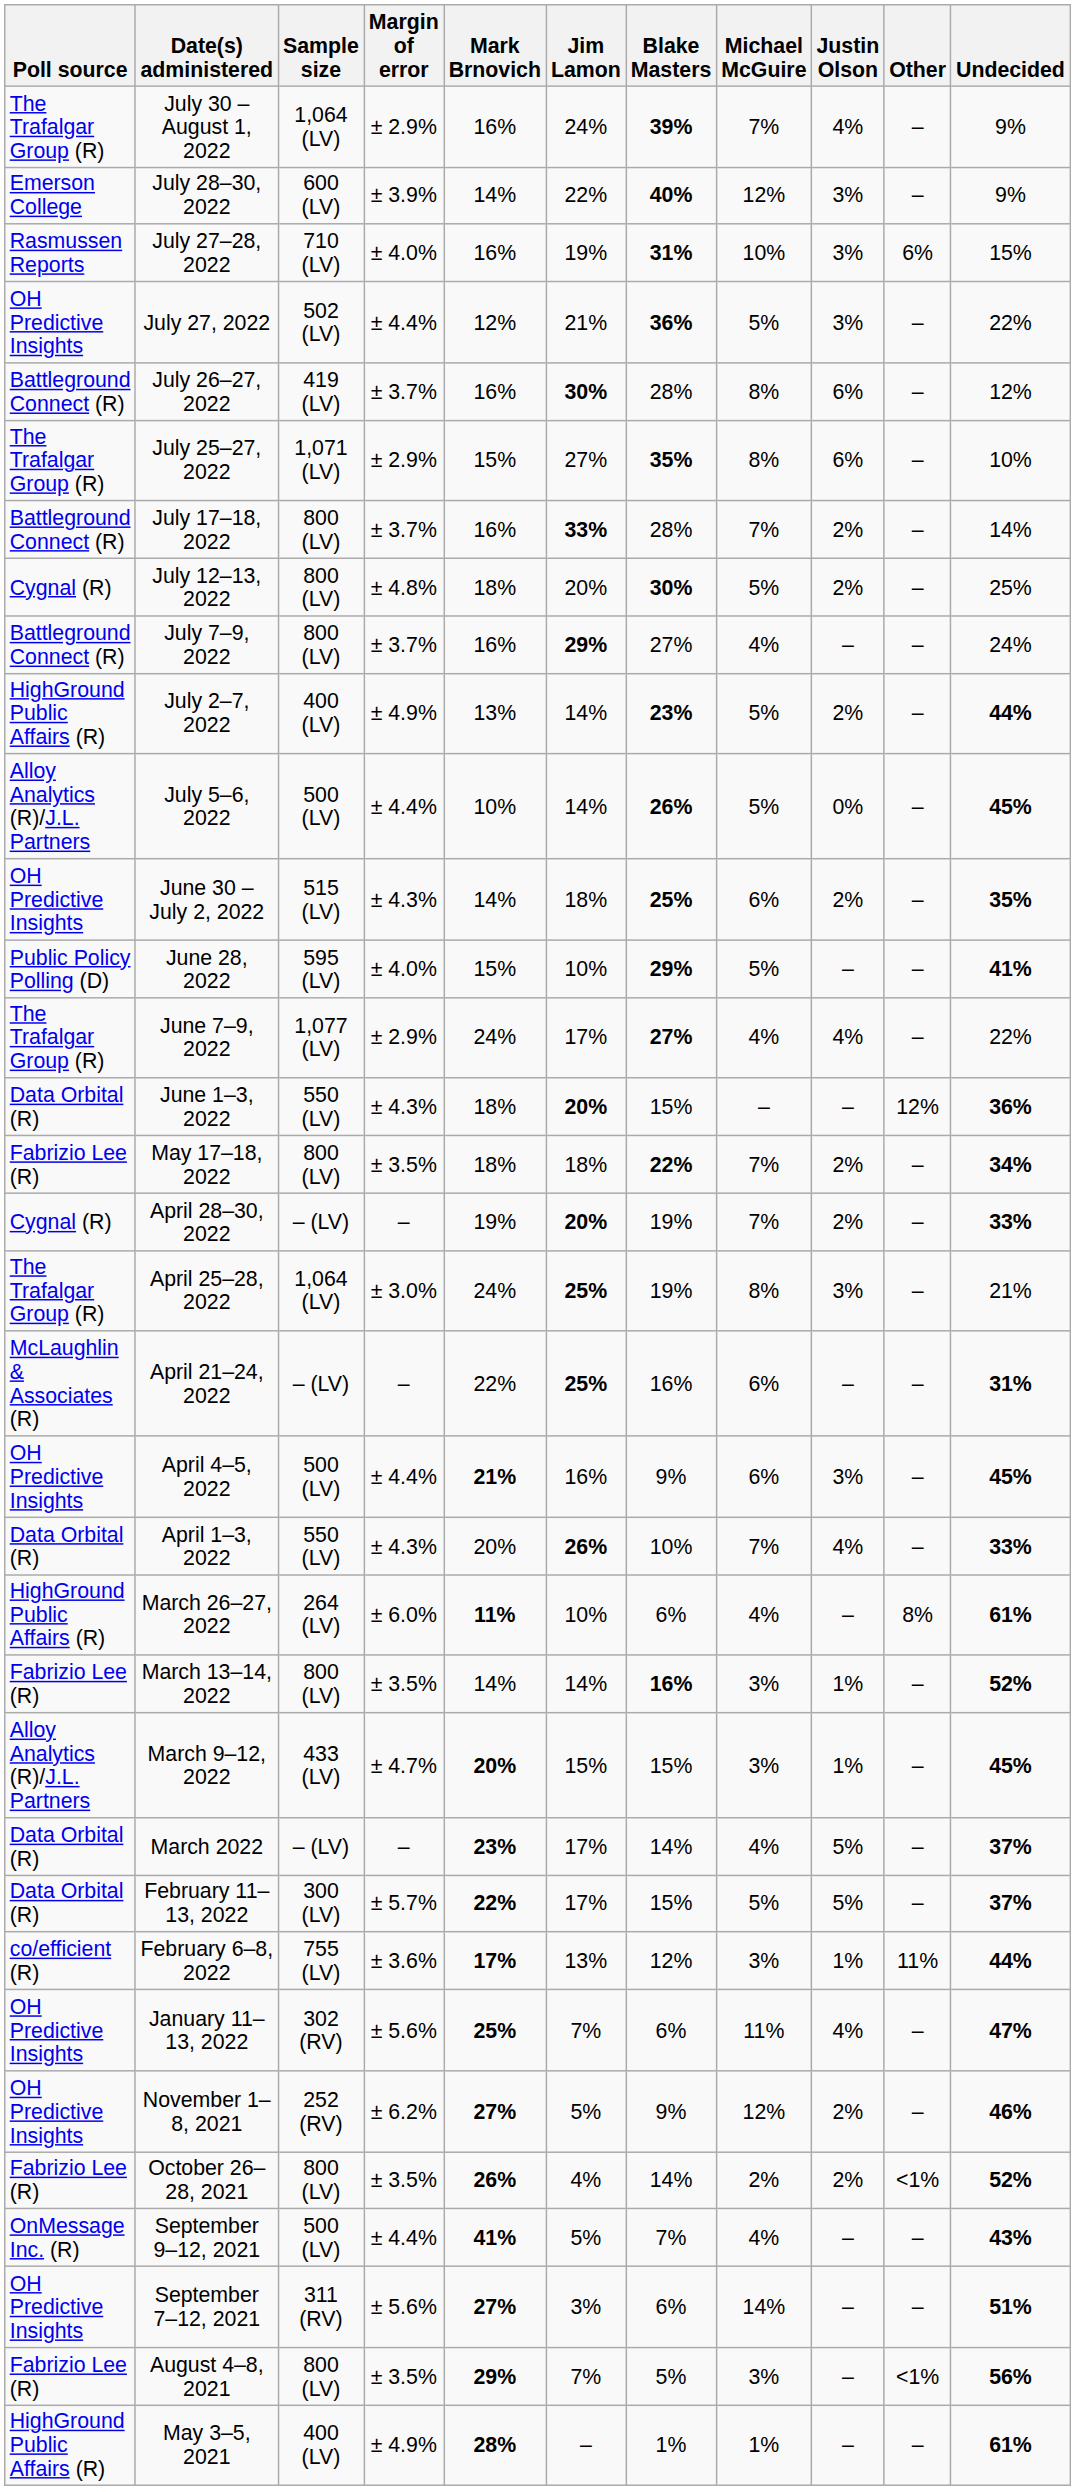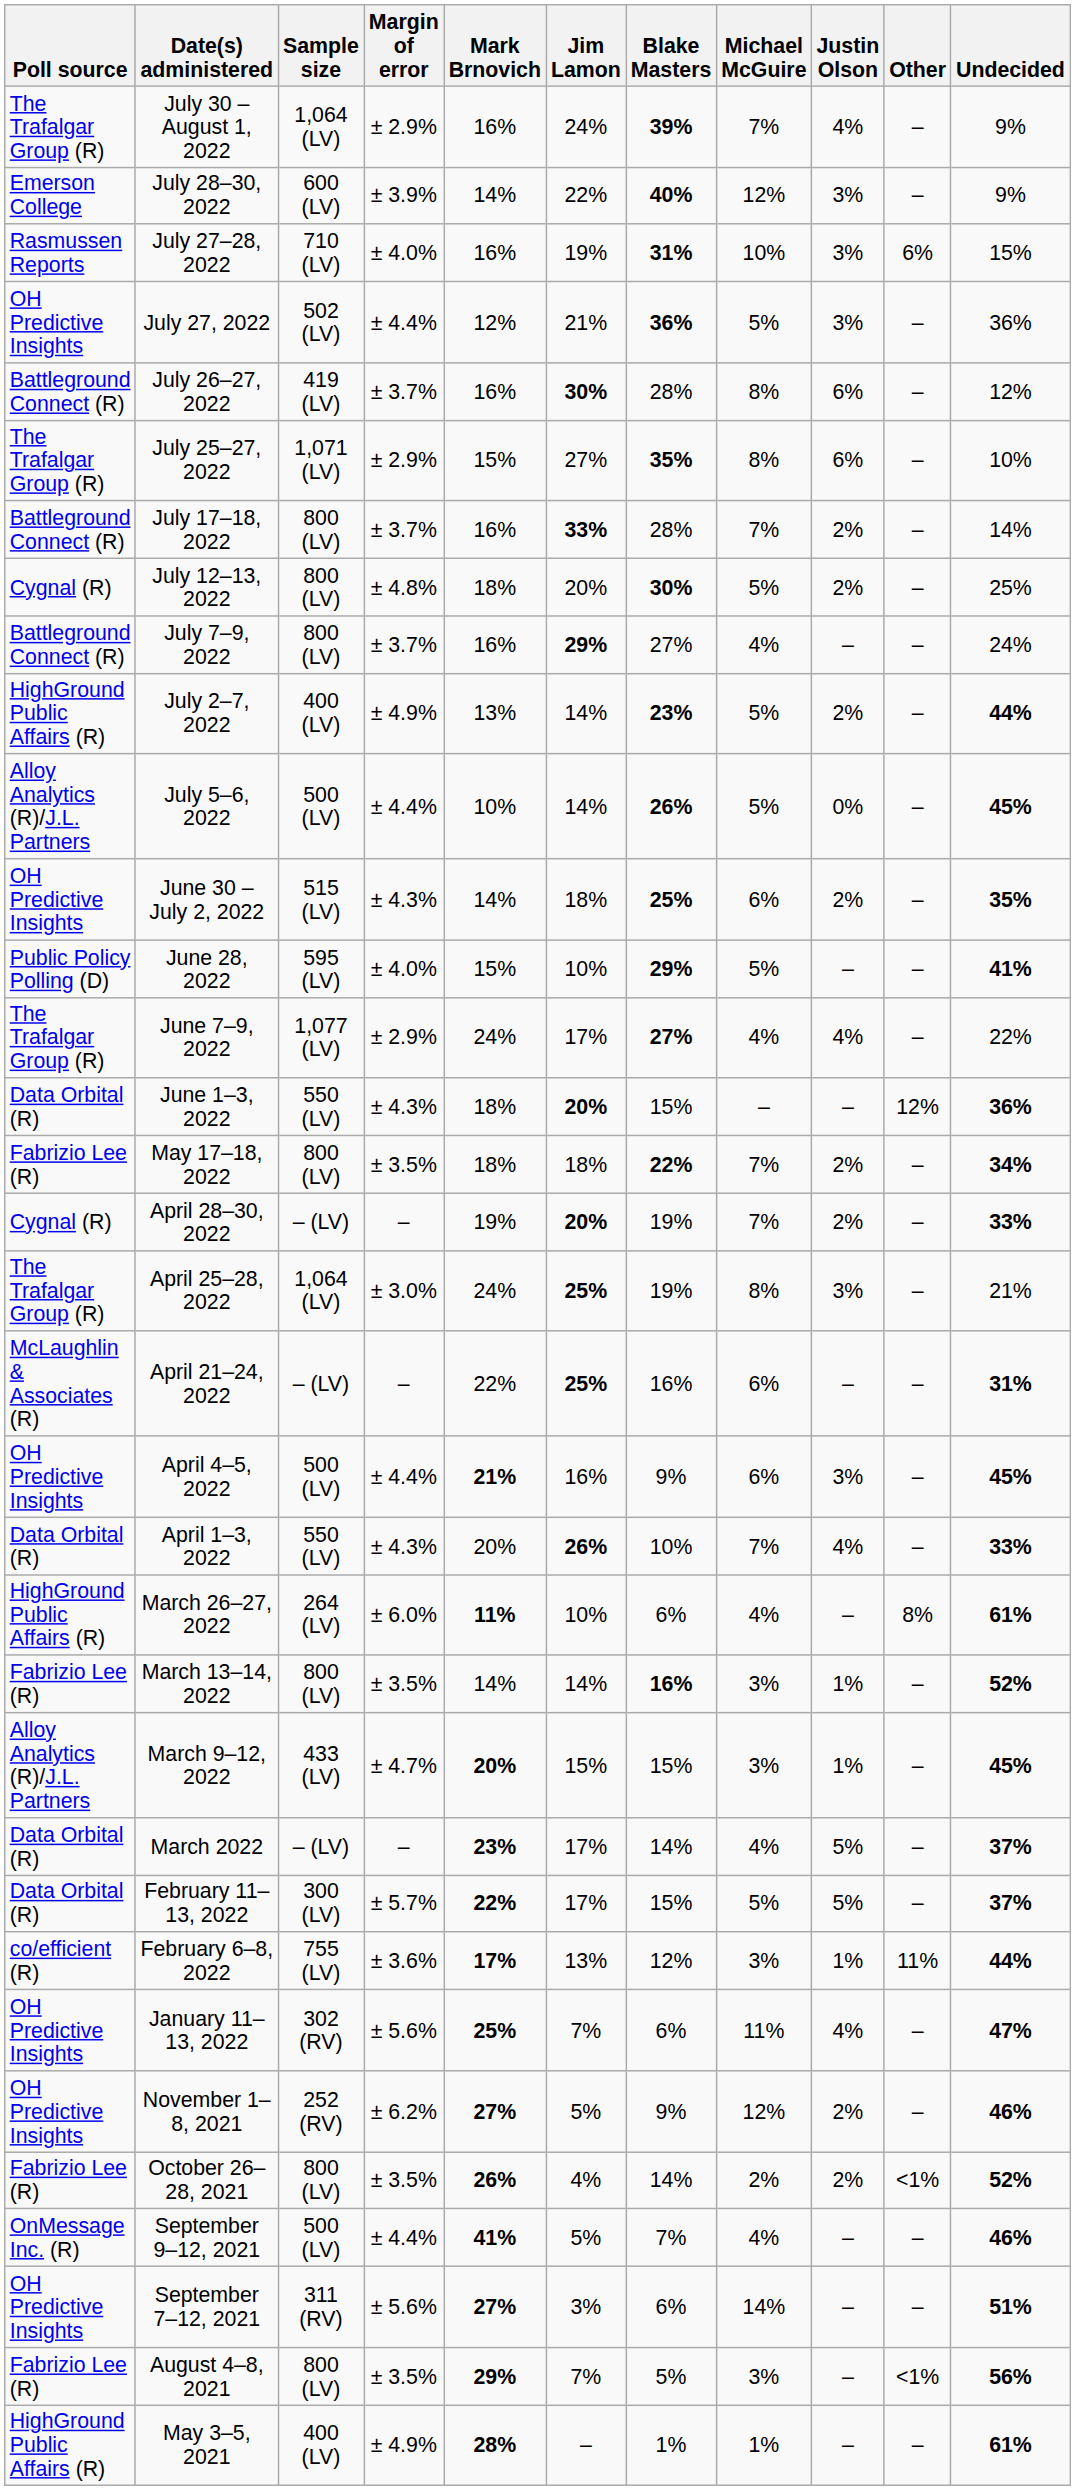July 27, 2022 | Undecided: 22% -> 36%
September 9–12, 2021 | Undecided: 43% -> 46%
